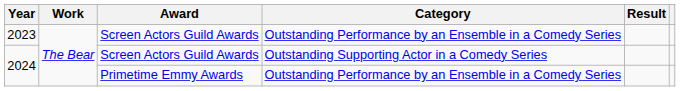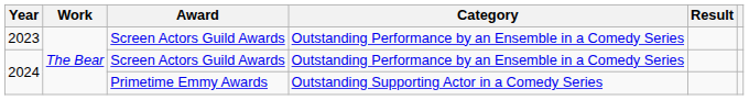2024 / Screen Actors Guild Awards | Category: Outstanding Supporting Actor in a Comedy Series -> Outstanding Performance by an Ensemble in a Comedy Series
2024 / Primetime Emmy Awards | Category: Outstanding Performance by an Ensemble in a Comedy Series -> Outstanding Supporting Actor in a Comedy Series
